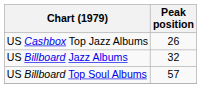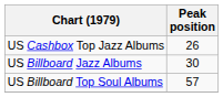US Billboard Jazz Albums | Peak position: 32 -> 30
